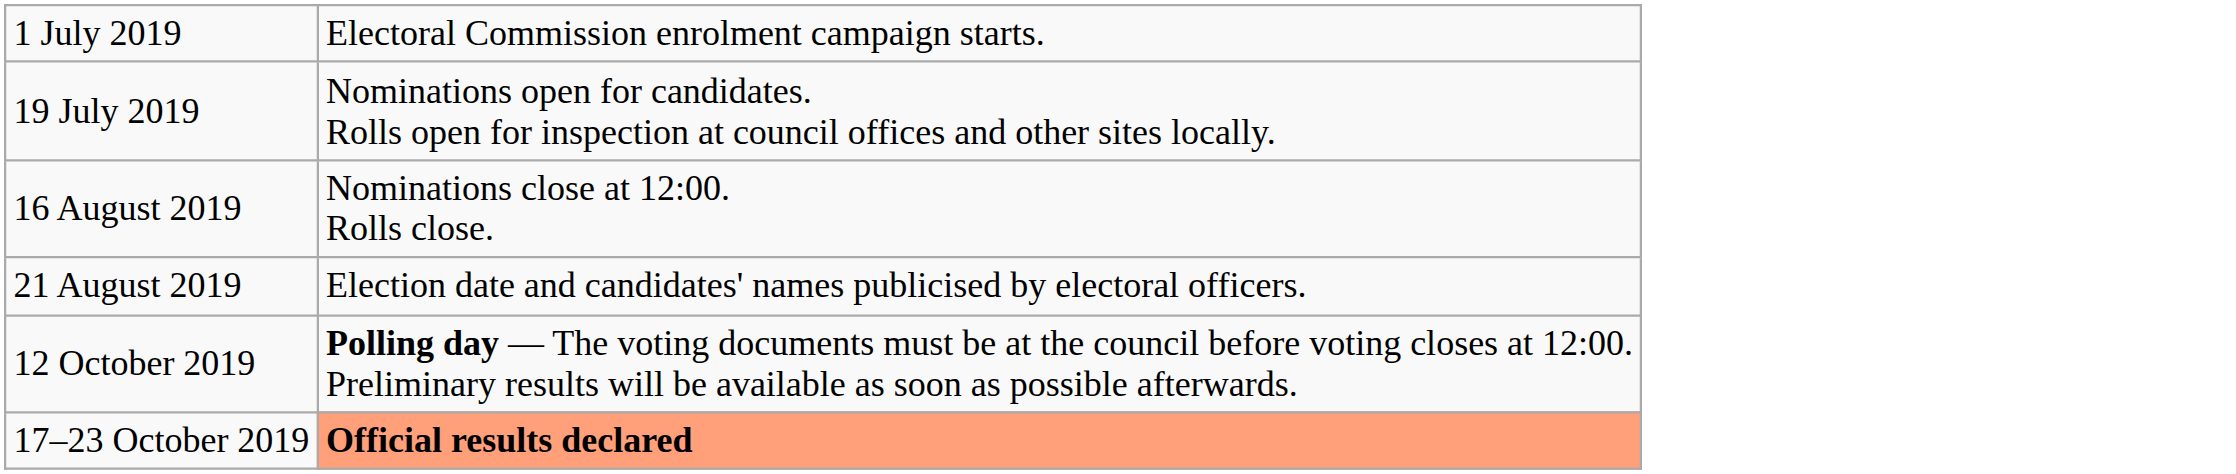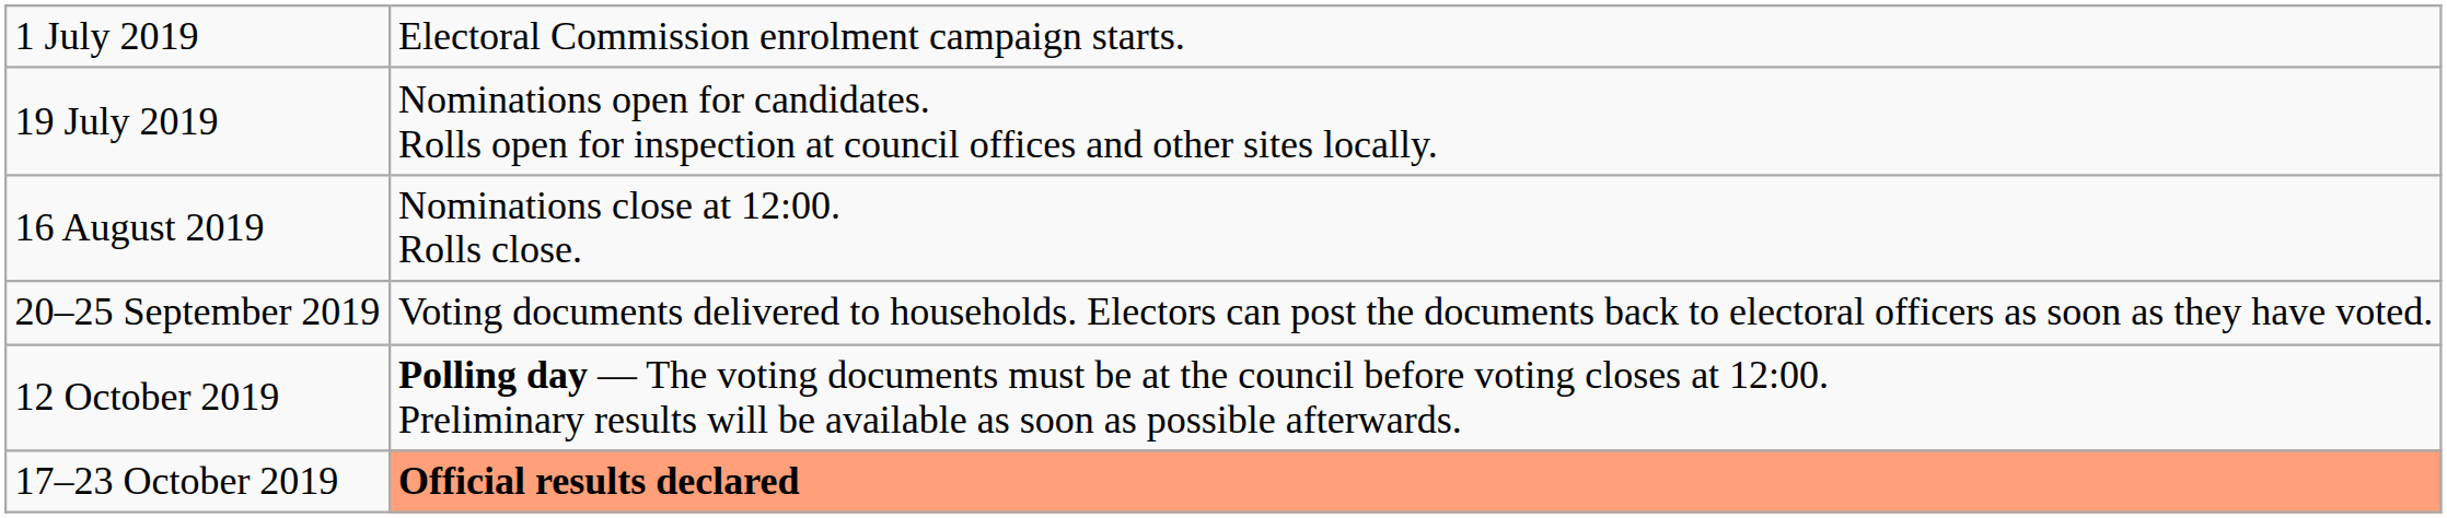- row: 21 August 2019 | Election date and candidates' names publicised by electoral officers.
+ row: 20–25 September 2019 | Voting documents delivered to households. Electors can post the documents back to electoral officers as soon as they have voted.
